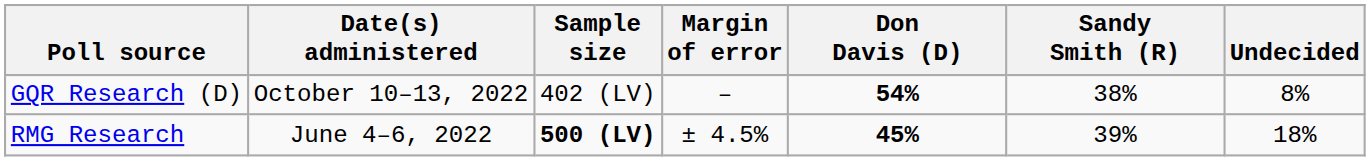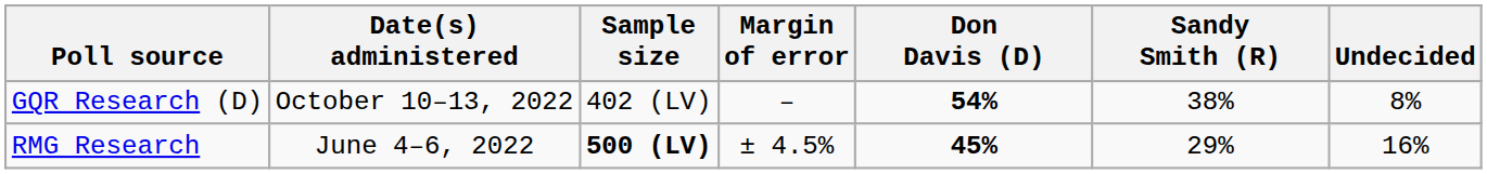RMG Research | Sandy Smith (R): 39% -> 29%
RMG Research | Undecided: 18% -> 16%
